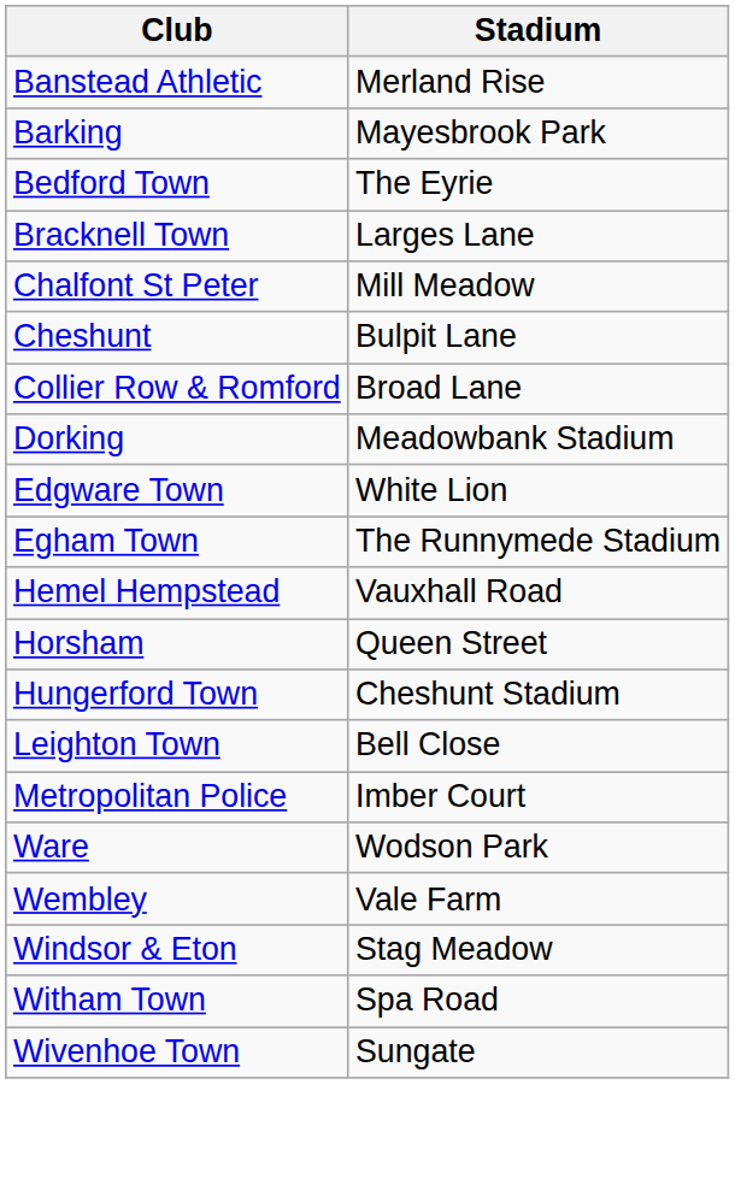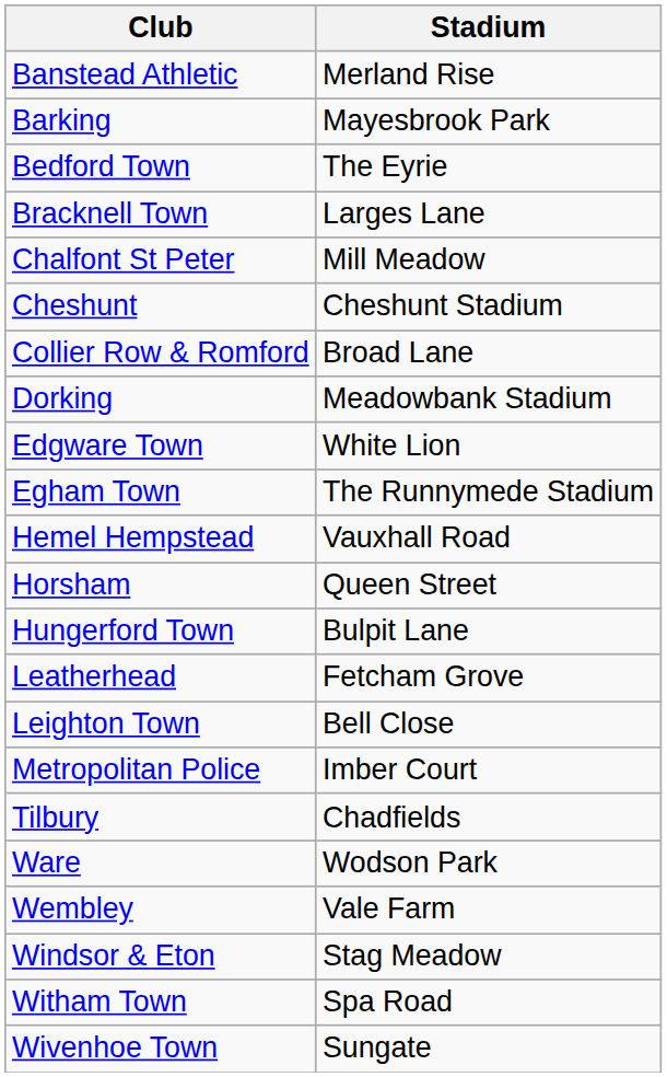Cheshunt | Stadium: Bulpit Lane -> Cheshunt Stadium
Hungerford Town | Stadium: Cheshunt Stadium -> Bulpit Lane
+ row: Leatherhead | Fetcham Grove
+ row: Tilbury | Chadfields
